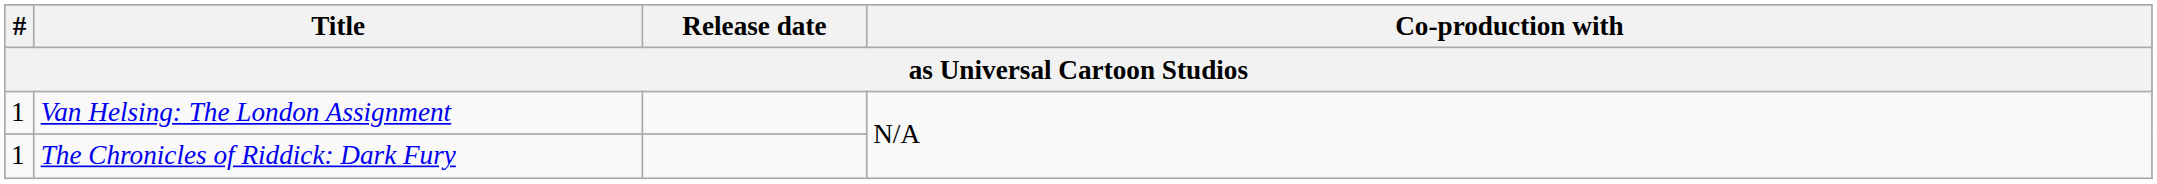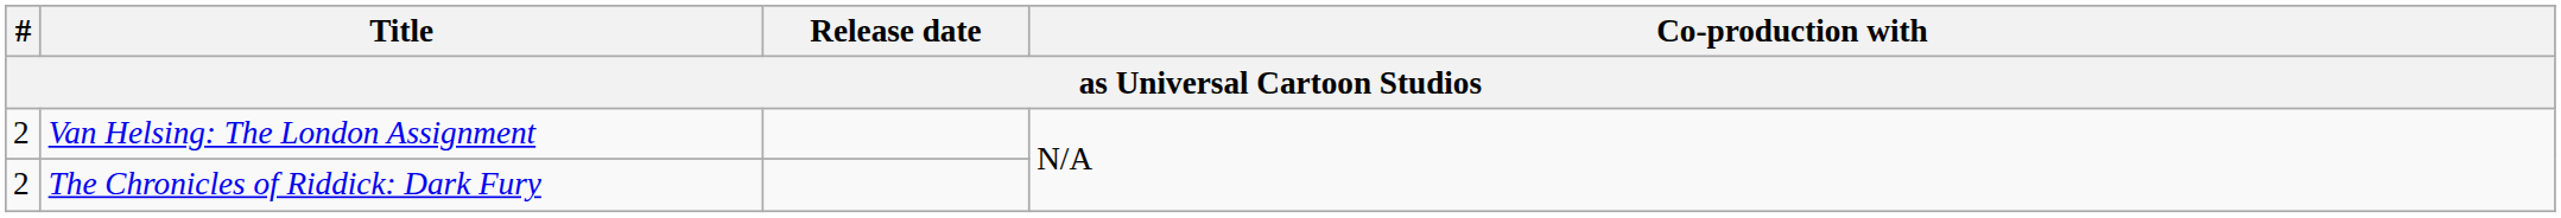Van Helsing: The London Assignment | #: 1 -> 2
The Chronicles of Riddick: Dark Fury | #: 1 -> 2
